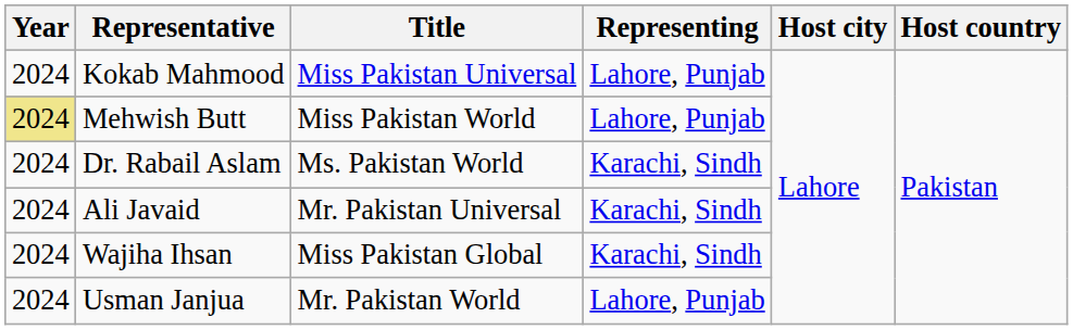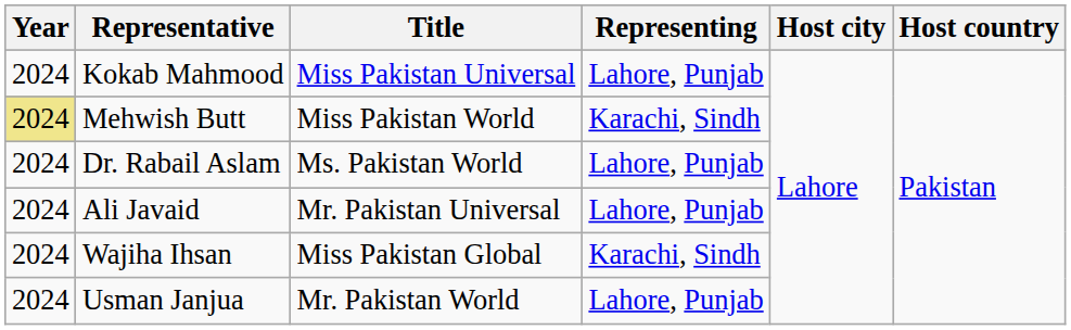Mehwish Butt | Representing: Lahore, Punjab -> Karachi, Sindh
Dr. Rabail Aslam | Representing: Karachi, Sindh -> Lahore, Punjab
Ali Javaid | Representing: Karachi, Sindh -> Lahore, Punjab
